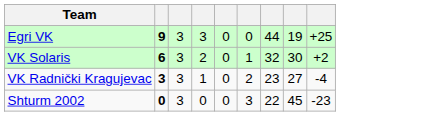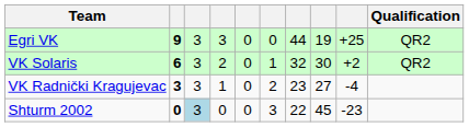+ column: Qualification | QR2 | QR2
Shturm 2002 | column 3: no background -> lightblue background
